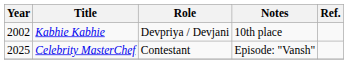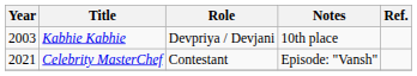Kabhie Kabhie | Year: 2002 -> 2003
Celebrity MasterChef | Year: 2025 -> 2021
